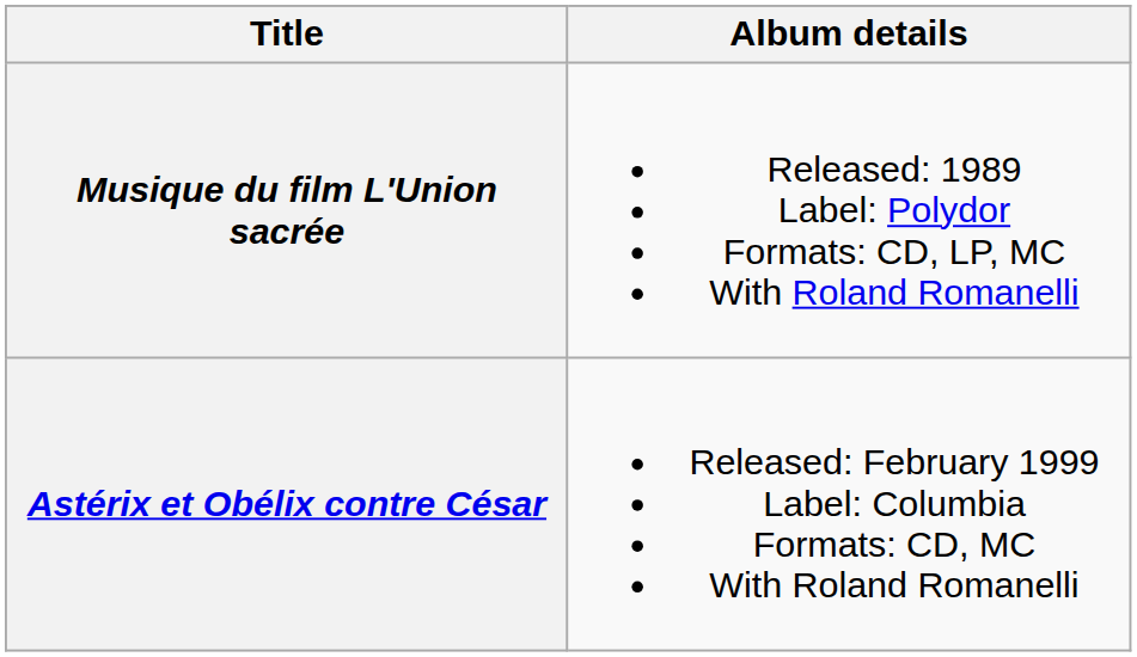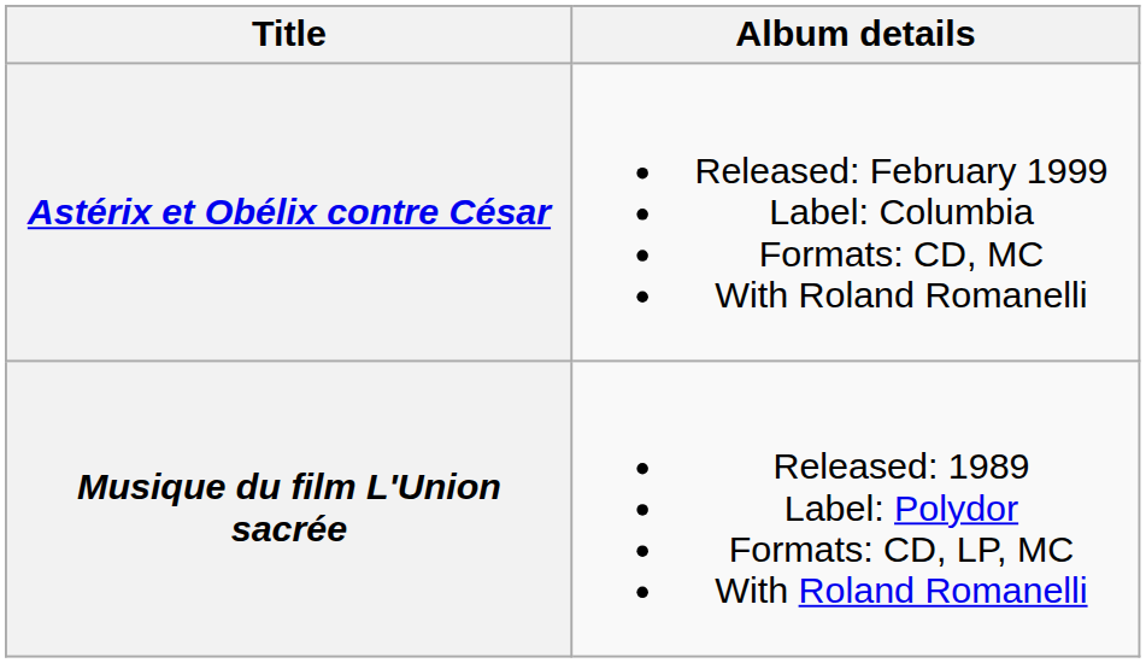rows swapped: Musique du film L'Union sacrée <-> Astérix et Obélix contre César
